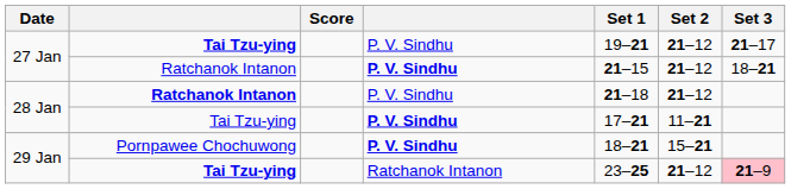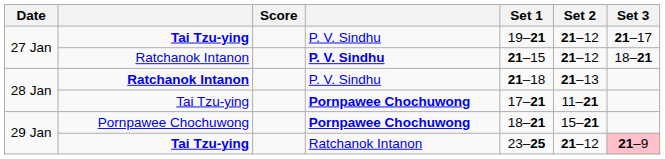28 Jan / Ratchanok Intanon | Set 2: 21–12 -> 21–13
28 Jan / Tai Tzu-ying | column 4: P. V. Sindhu -> Pornpawee Chochuwong
29 Jan / Pornpawee Chochuwong | column 4: P. V. Sindhu -> Pornpawee Chochuwong
